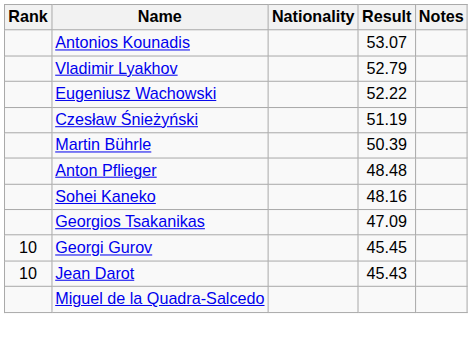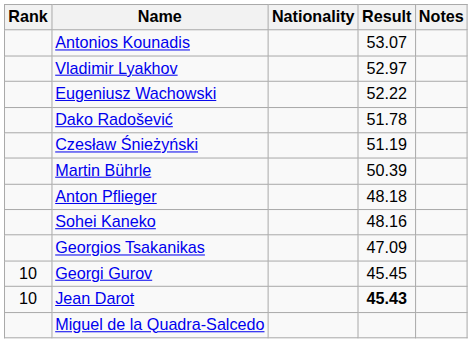Vladimir Lyakhov | Result: 52.79 -> 52.97
+ row: Dako Radošević | 51.78
Anton Pflieger | Result: 48.48 -> 48.18
Jean Darot | Result: normal -> bold
